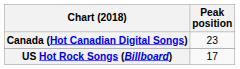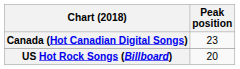US Hot Rock Songs (Billboard) | Peak position: 17 -> 20
